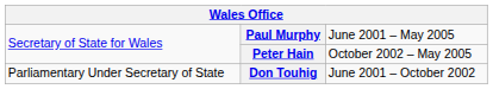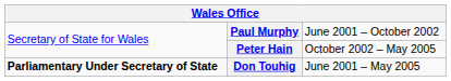Paul Murphy | column 3: June 2001 – May 2005 -> June 2001 – October 2002
Don Touhig | column 1: normal -> bold
Don Touhig | column 3: June 2001 – October 2002 -> June 2001 – May 2005
